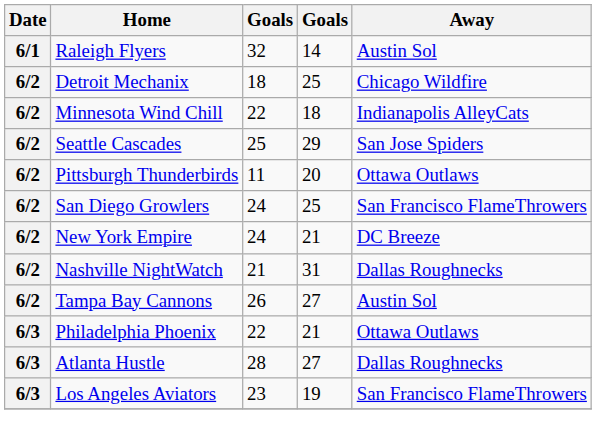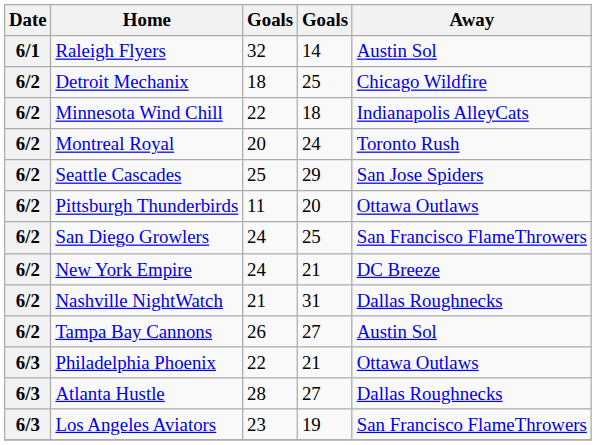+ row: 6/2 | Montreal Royal | 20 | 24 | Toronto Rush
